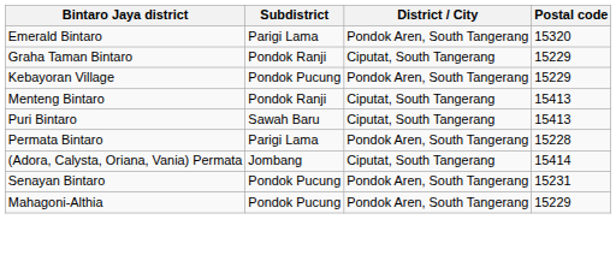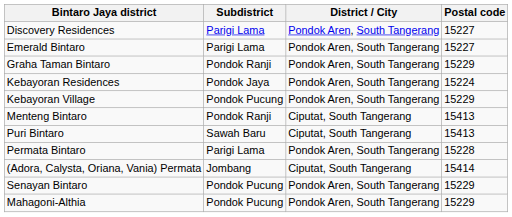+ row: Discovery Residences | Parigi Lama | Pondok Aren, South Tangerang | 15227
Emerald Bintaro | Postal code: 15320 -> 15227
Graha Taman Bintaro | District / City: Ciputat, South Tangerang -> Pondok Aren, South Tangerang
+ row: Kebayoran Residences | Pondok Jaya | Pondok Aren, South Tangerang | 15224
Senayan Bintaro | Postal code: 15231 -> 15229
